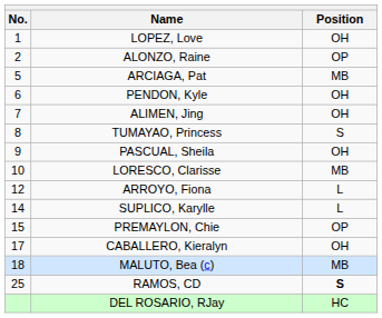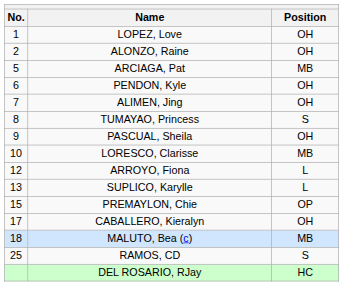ALONZO, Raine | Position: OP -> OH
SUPLICO, Karylle | No.: 14 -> 13
RAMOS, CD | Position: bold -> normal
